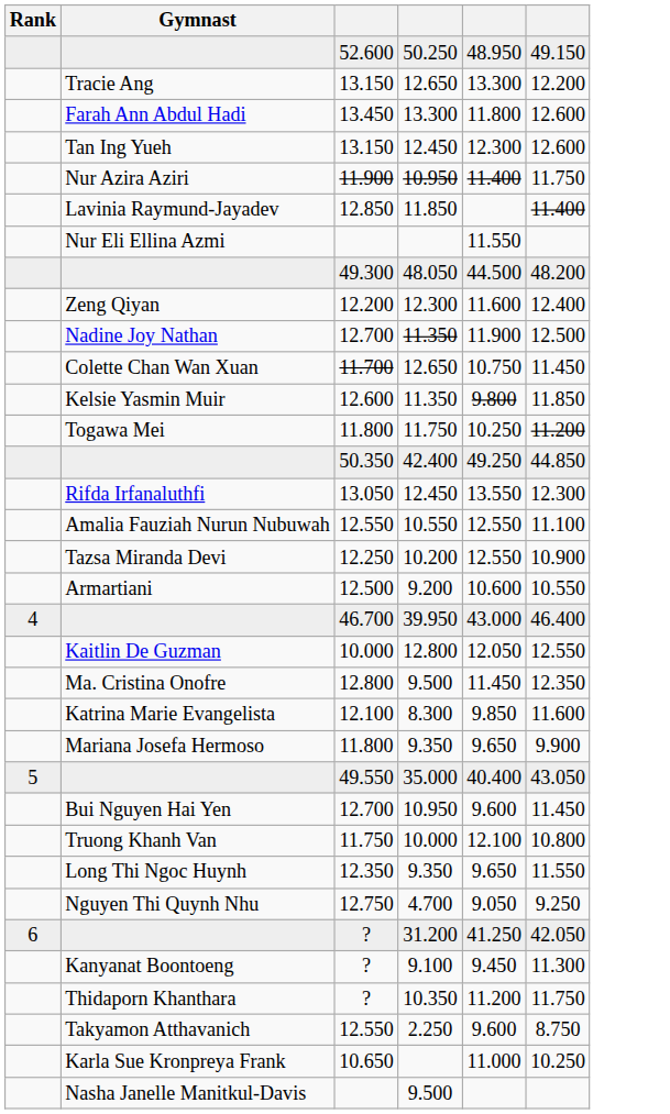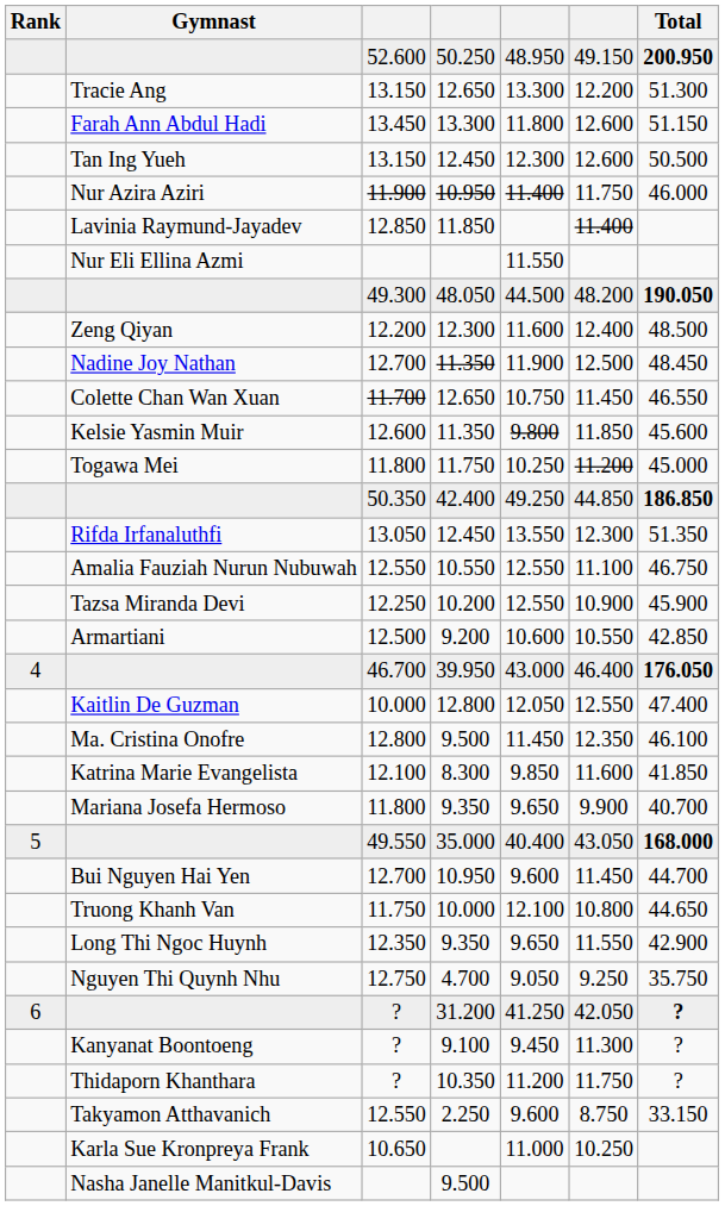+ column: Total | 200.950 | 51.300 | 51.150 | 50.500 | 46.000 | 190.050 | 48.500 | 48.450 | 46.550 | 45.600 | 45.000 | 186.850 | 51.350 | 46.750 | 45.900 | 42.850 | 176.050 | 47.400 | 46.100 | 41.850 | 40.700 | 168.000 | 44.700 | 44.650 | 42.900 | 35.750 | ? | ? | ? | 33.150
